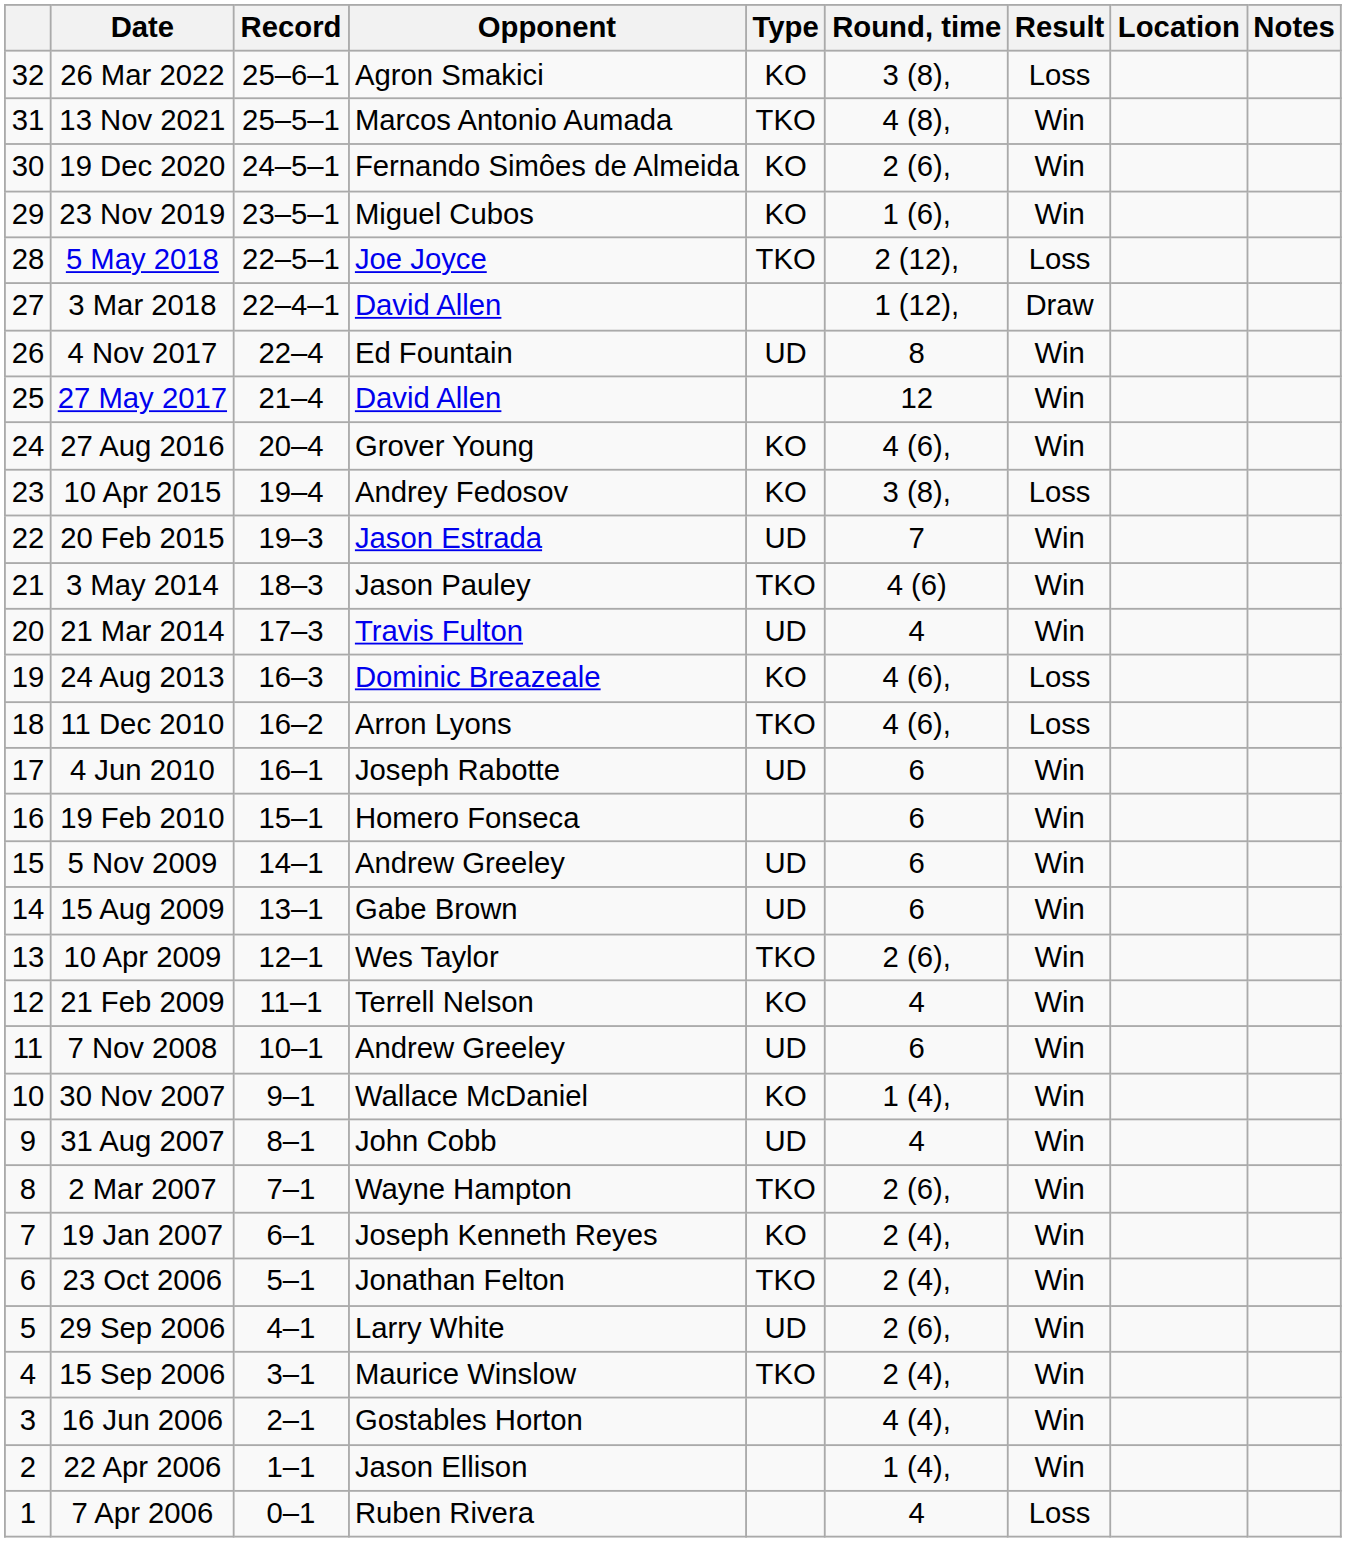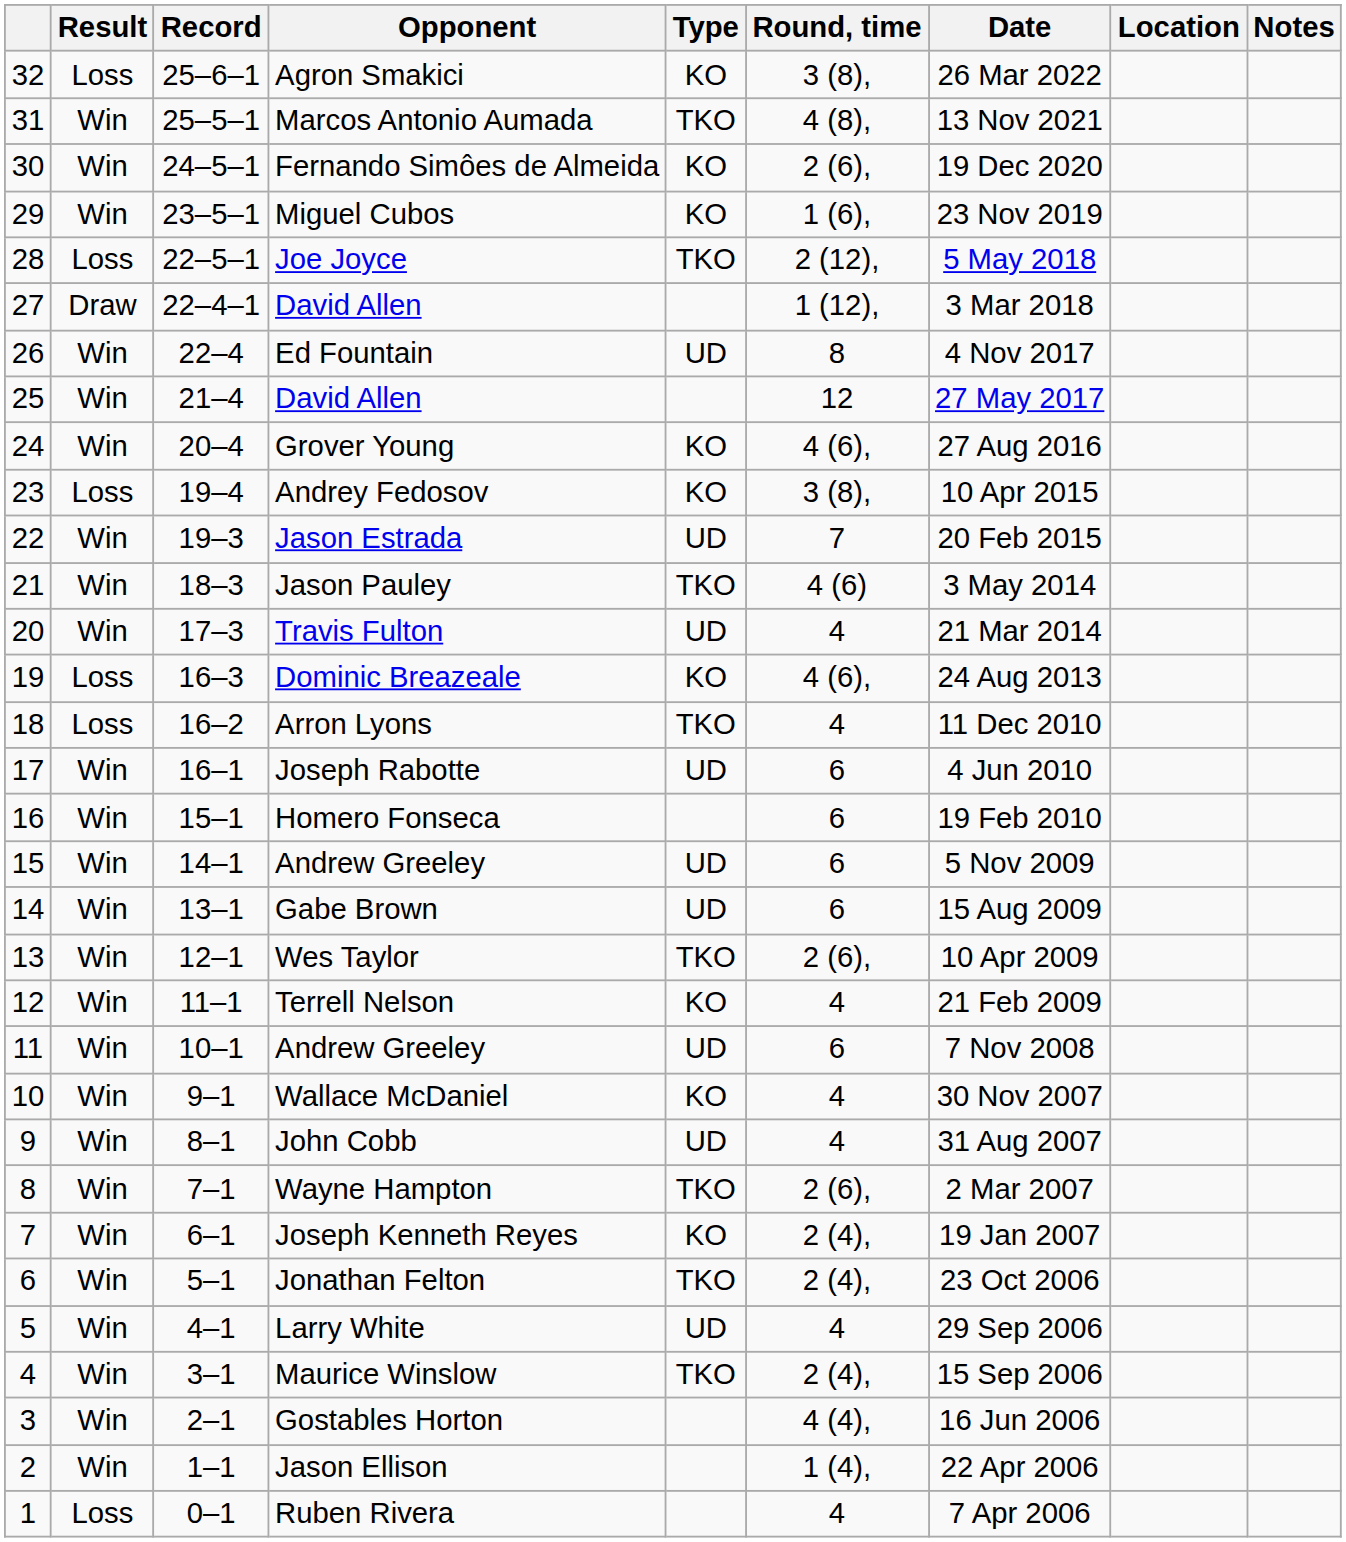columns swapped: Result <-> Date
Arron Lyons | Round, time: 4 (6), -> 4
Wallace McDaniel | Round, time: 1 (4), -> 4
Larry White | Round, time: 2 (6), -> 4
